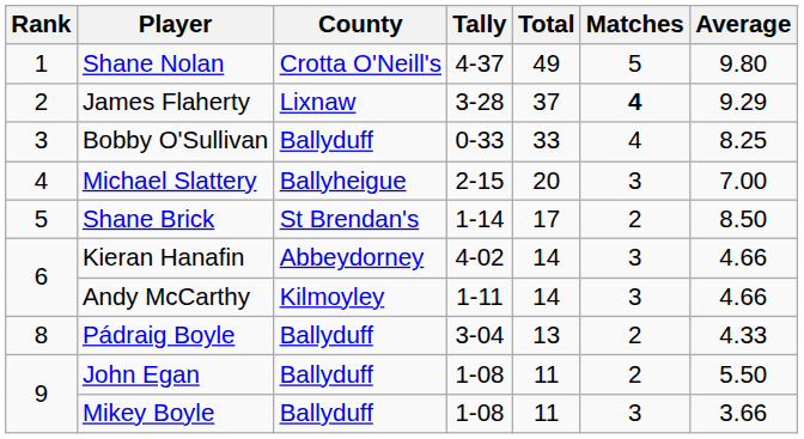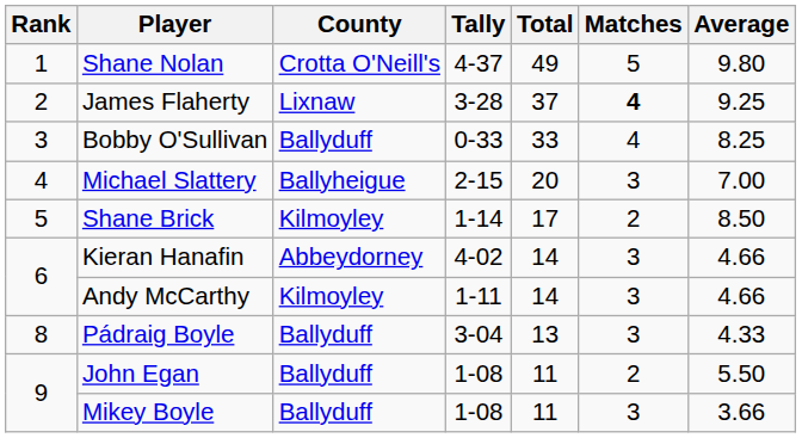James Flaherty | Average: 9.29 -> 9.25
Shane Brick | County: St Brendan's -> Kilmoyley
Pádraig Boyle | Matches: 2 -> 3
